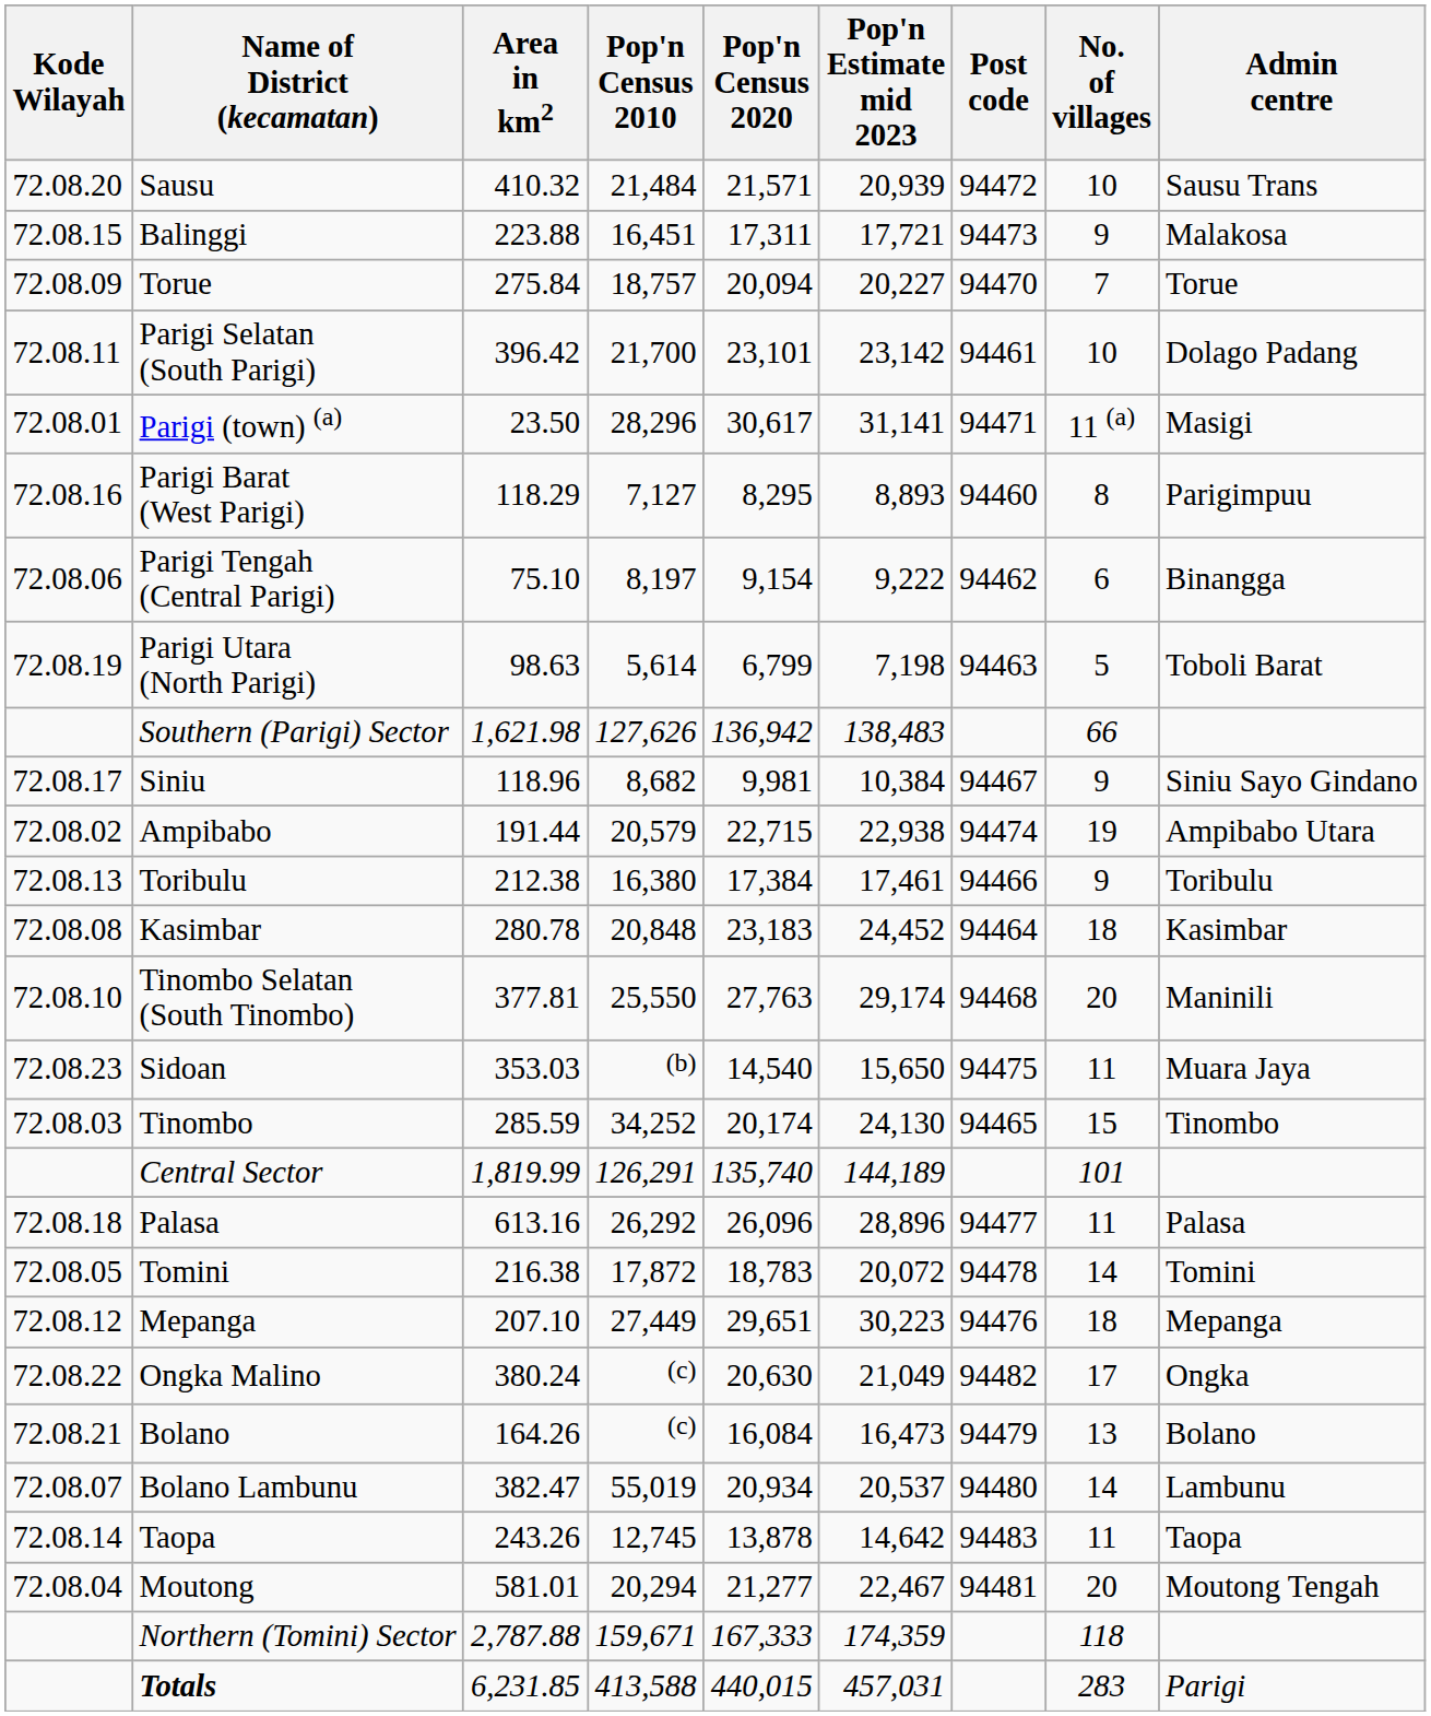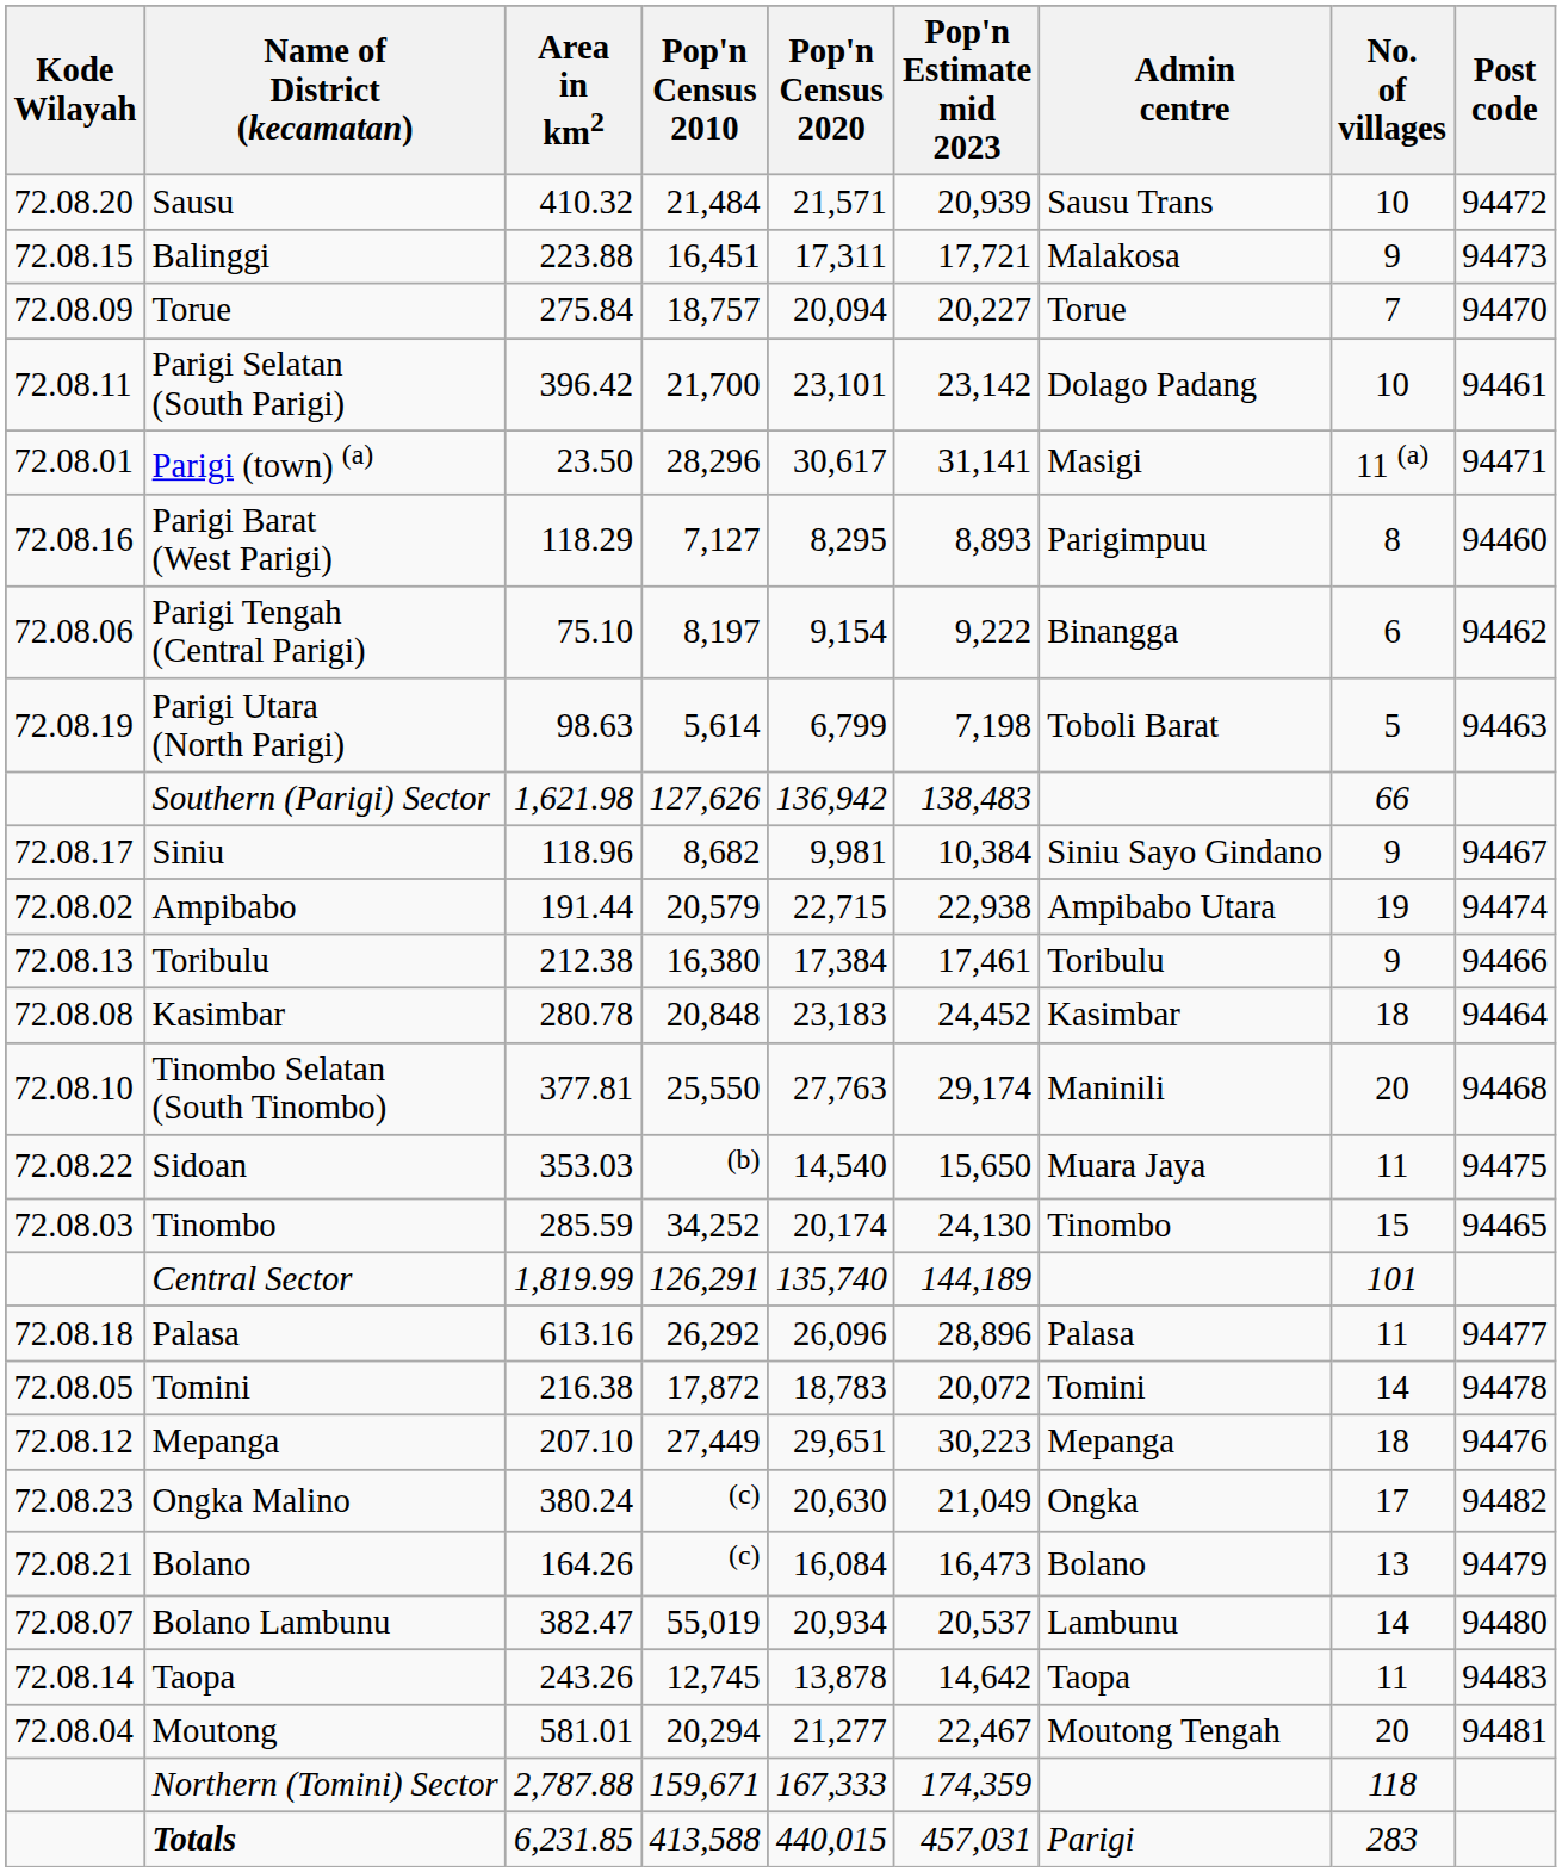columns swapped: Admin centre <-> Post code
Sidoan | Kode Wilayah: 72.08.23 -> 72.08.22
Ongka Malino | Kode Wilayah: 72.08.22 -> 72.08.23
